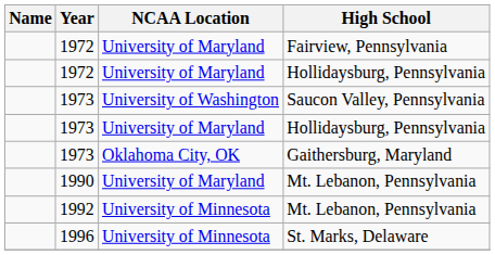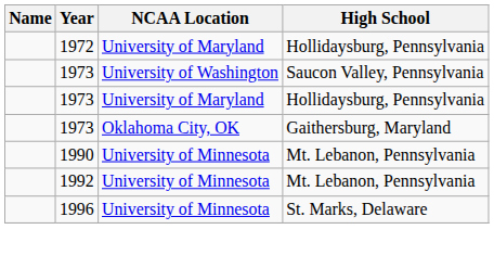- row: 1972 | University of Maryland | Fairview, Pennsylvania
1990 / Mt. Lebanon, Pennsylvania | NCAA Location: University of Maryland -> University of Minnesota
